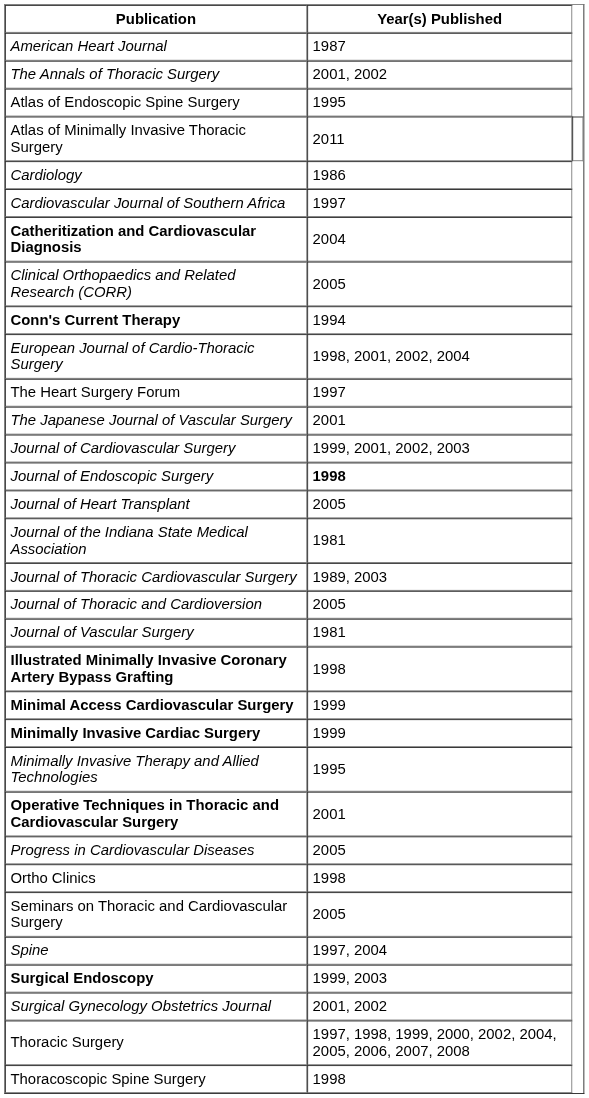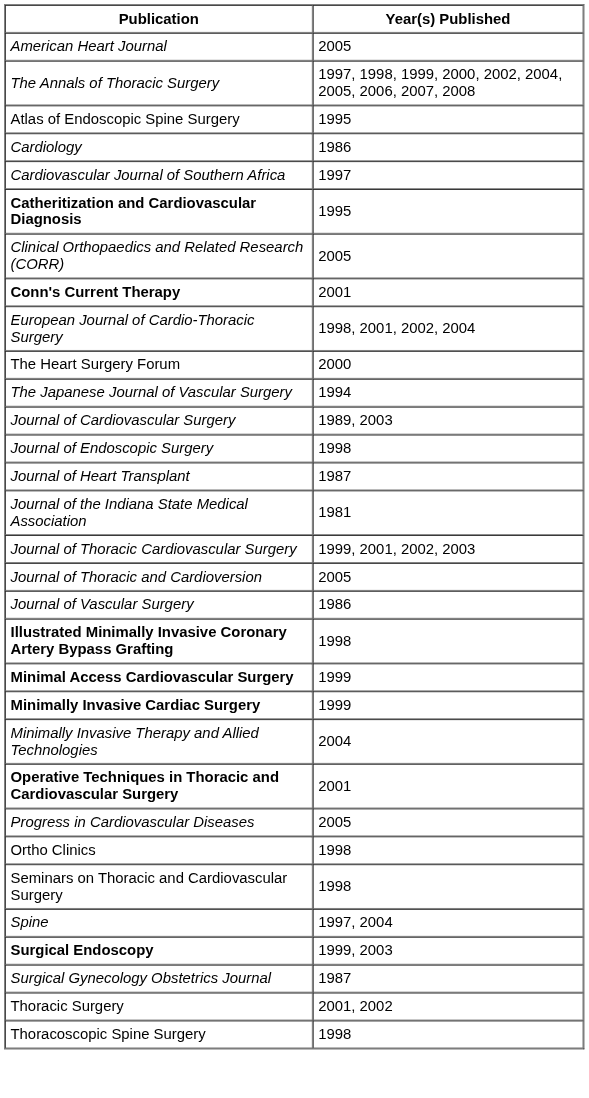American Heart Journal | Year(s) Published: 1987 -> 2005
The Annals of Thoracic Surgery | Year(s) Published: 2001, 2002 -> 1997, 1998, 1999, 2000, 2002, 2004, 2005, 2006, 2007, 2008
- row: Atlas of Minimally Invasive Thoracic Surgery | 2011
Catheritization and Cardiovascular Diagnosis | Year(s) Published: 2004 -> 1995
Conn's Current Therapy | Year(s) Published: 1994 -> 2001
The Heart Surgery Forum | Year(s) Published: 1997 -> 2000
The Japanese Journal of Vascular Surgery | Year(s) Published: 2001 -> 1994
Journal of Cardiovascular Surgery | Year(s) Published: 1999, 2001, 2002, 2003 -> 1989, 2003
Journal of Endoscopic Surgery | Year(s) Published: bold -> normal
Journal of Heart Transplant | Year(s) Published: 2005 -> 1987
Journal of Thoracic Cardiovascular Surgery | Year(s) Published: 1989, 2003 -> 1999, 2001, 2002, 2003
Journal of Vascular Surgery | Year(s) Published: 1981 -> 1986
Minimally Invasive Therapy and Allied Technologies | Year(s) Published: 1995 -> 2004
Seminars on Thoracic and Cardiovascular Surgery | Year(s) Published: 2005 -> 1998
Surgical Gynecology Obstetrics Journal | Year(s) Published: 2001, 2002 -> 1987
Thoracic Surgery | Year(s) Published: 1997, 1998, 1999, 2000, 2002, 2004, 2005, 2006, 2007, 2008 -> 2001, 2002
